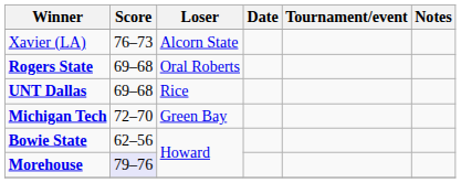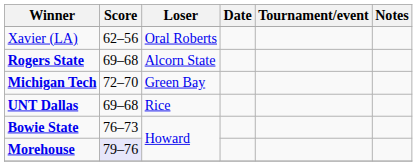Xavier (LA) | Score: 76–73 -> 62–56
Xavier (LA) | Loser: Alcorn State -> Oral Roberts
Rogers State | Loser: Oral Roberts -> Alcorn State
rows swapped: Michigan Tech <-> UNT Dallas
Bowie State | Score: 62–56 -> 76–73
